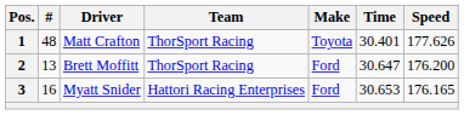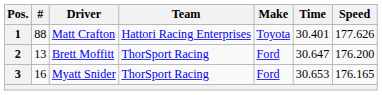1 | #: 48 -> 88
1 | Team: ThorSport Racing -> Hattori Racing Enterprises
3 | Team: Hattori Racing Enterprises -> ThorSport Racing
